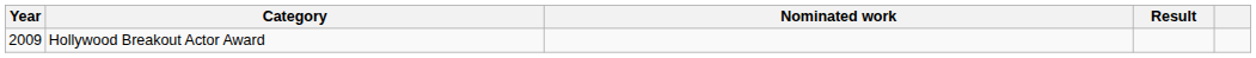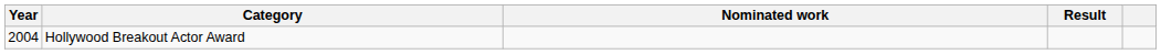Hollywood Breakout Actor Award | Year: 2009 -> 2004
